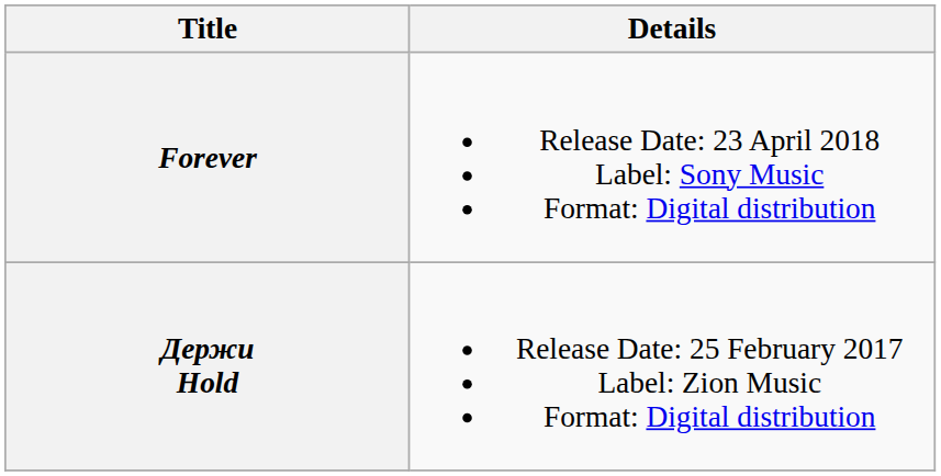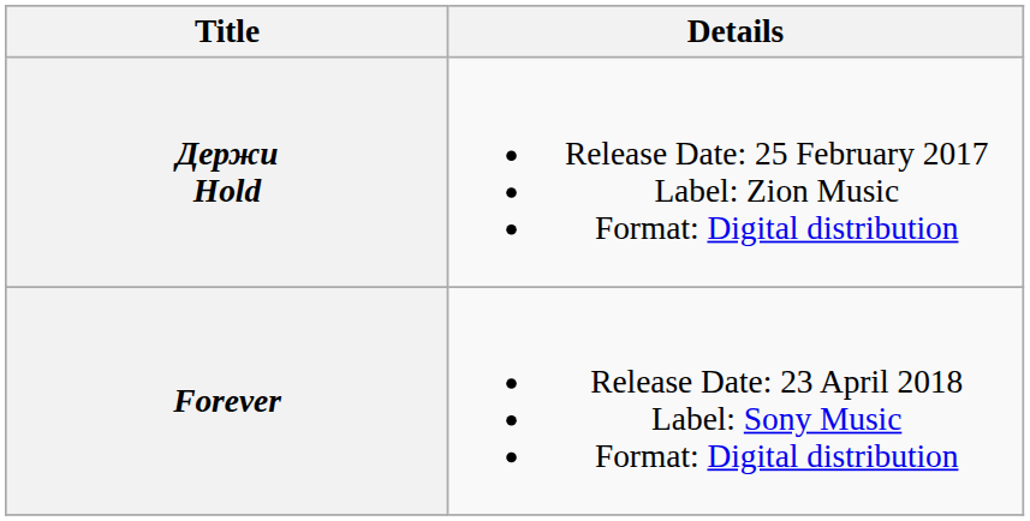rows swapped: Держи Hold <-> Forever
